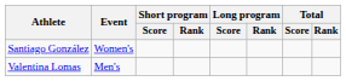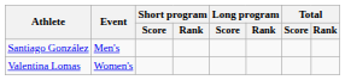Santiago González | Event: Women's -> Men's
Valentina Lomas | Event: Men's -> Women's
